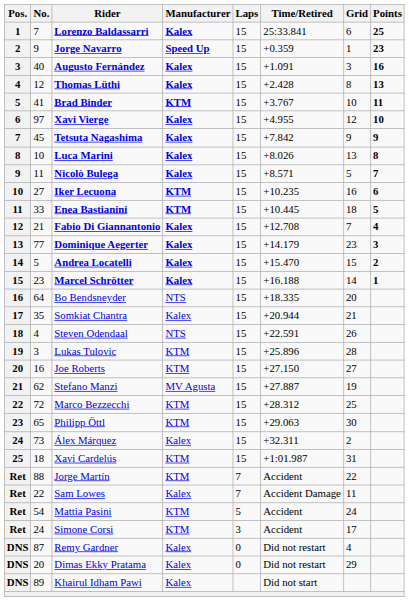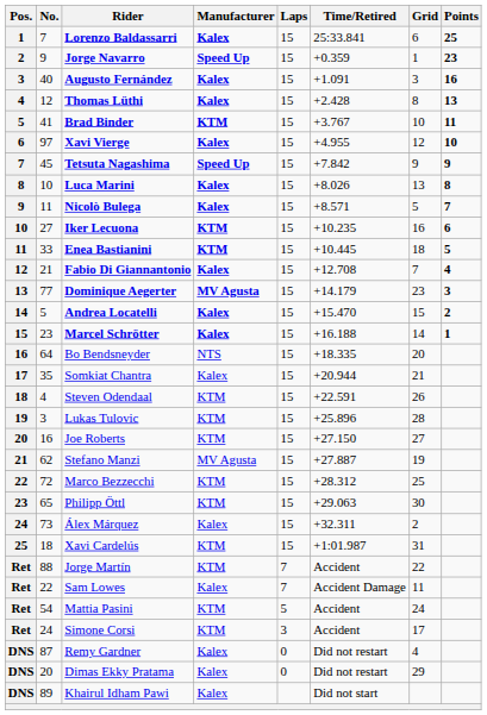Tetsuta Nagashima | Manufacturer: Kalex -> Speed Up
Dominique Aegerter | Manufacturer: Kalex -> MV Agusta
Steven Odendaal | Manufacturer: NTS -> KTM
